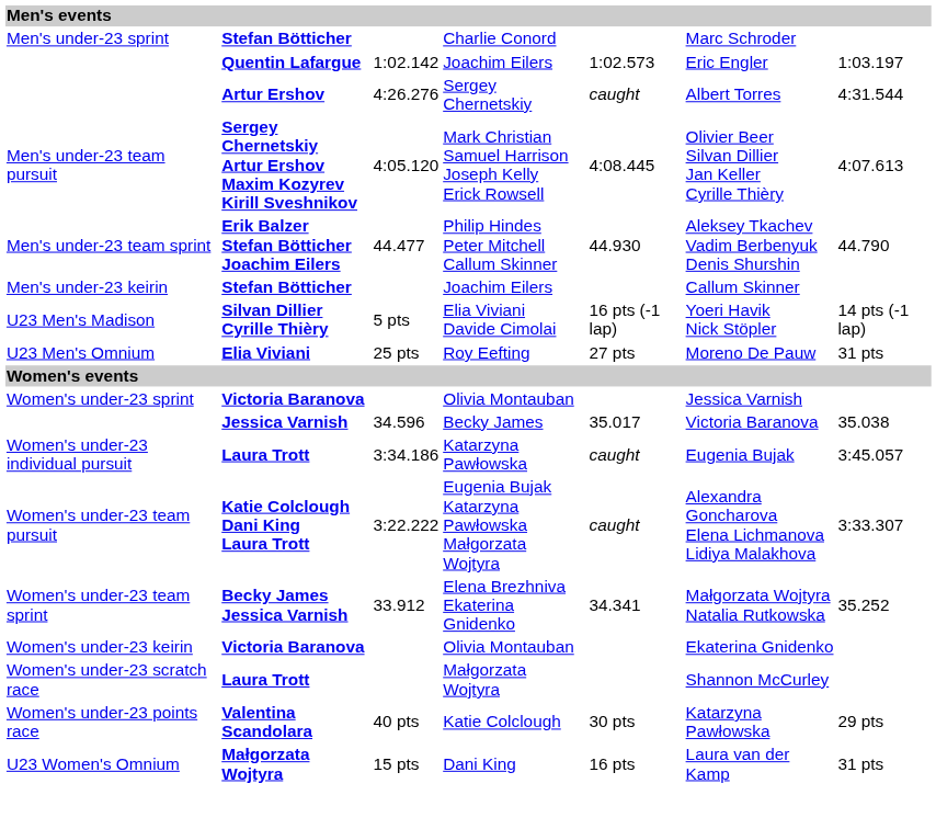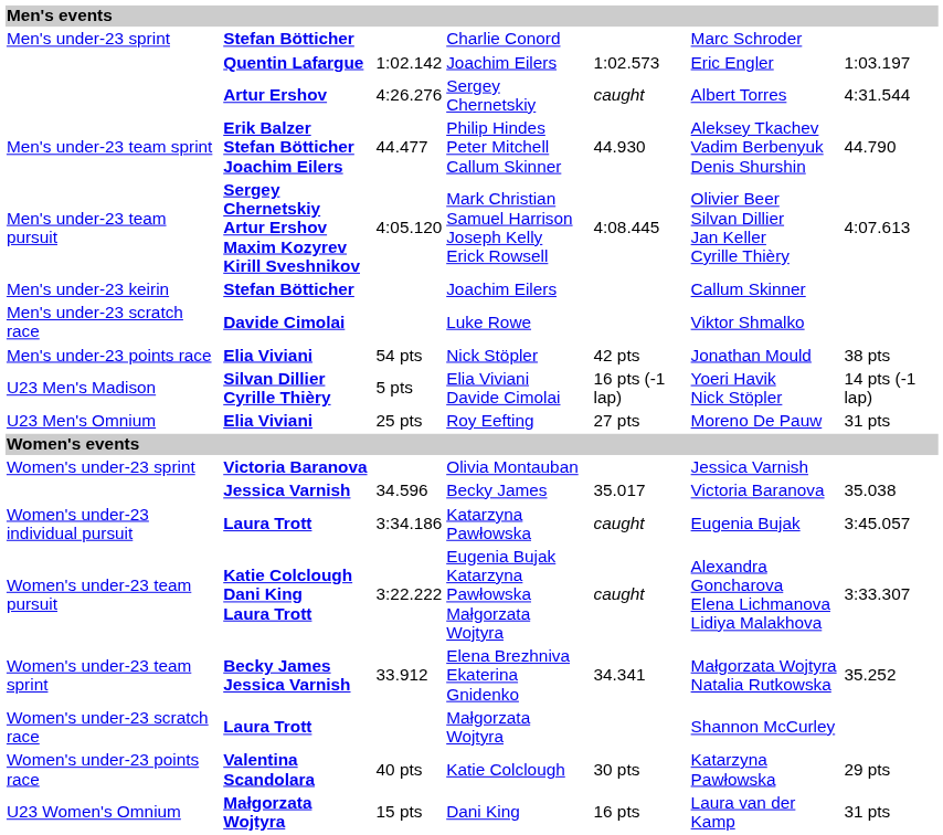rows swapped: Men's under-23 team pursuit <-> Men's under-23 team sprint
+ row: Men's under-23 scratch race | Davide Cimolai | Luke Rowe | Viktor Shmalko
+ row: Men's under-23 points race | Elia Viviani | 54 pts | Nick Stöpler | 42 pts | Jonathan Mould | 38 pts
- row: Women's under-23 keirin | Victoria Baranova | Olivia Montauban | Ekaterina Gnidenko
